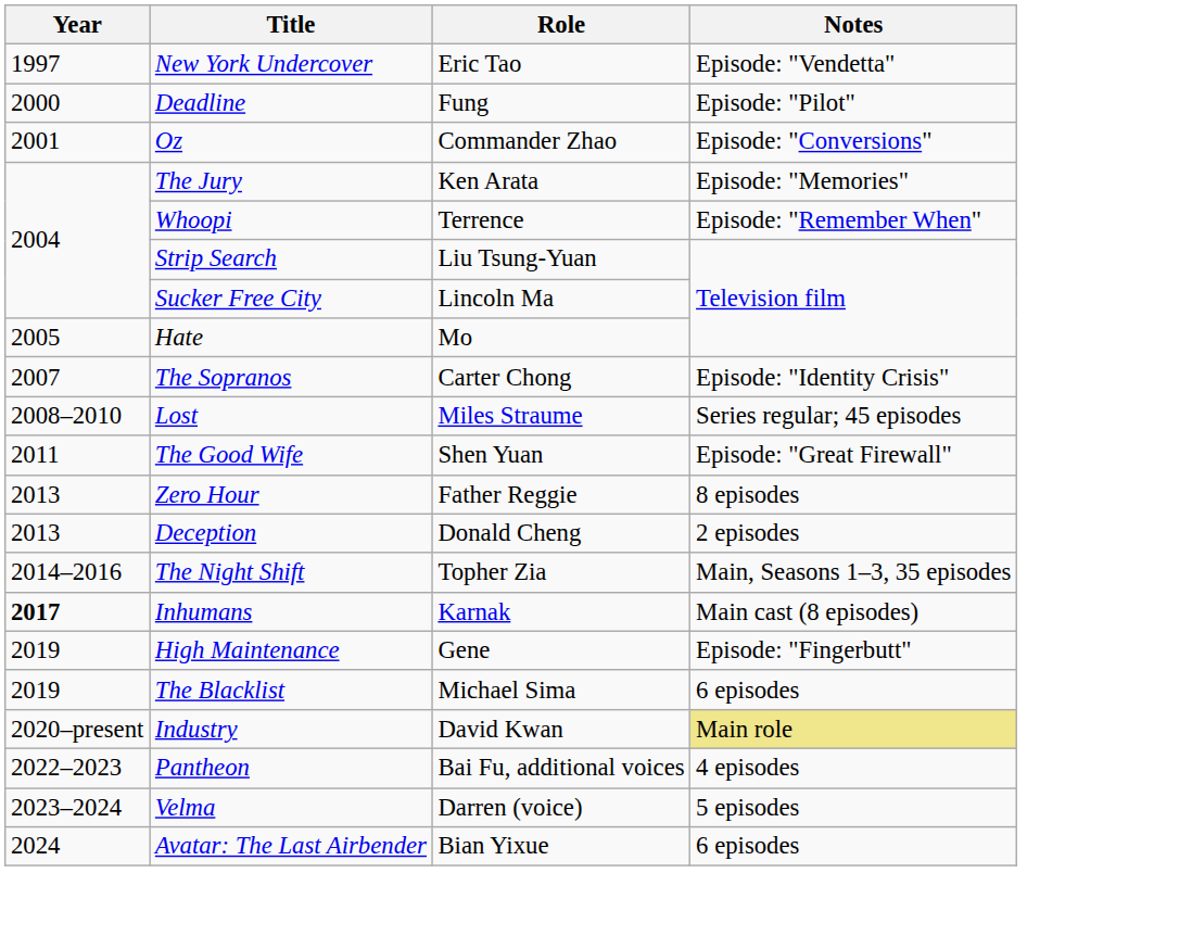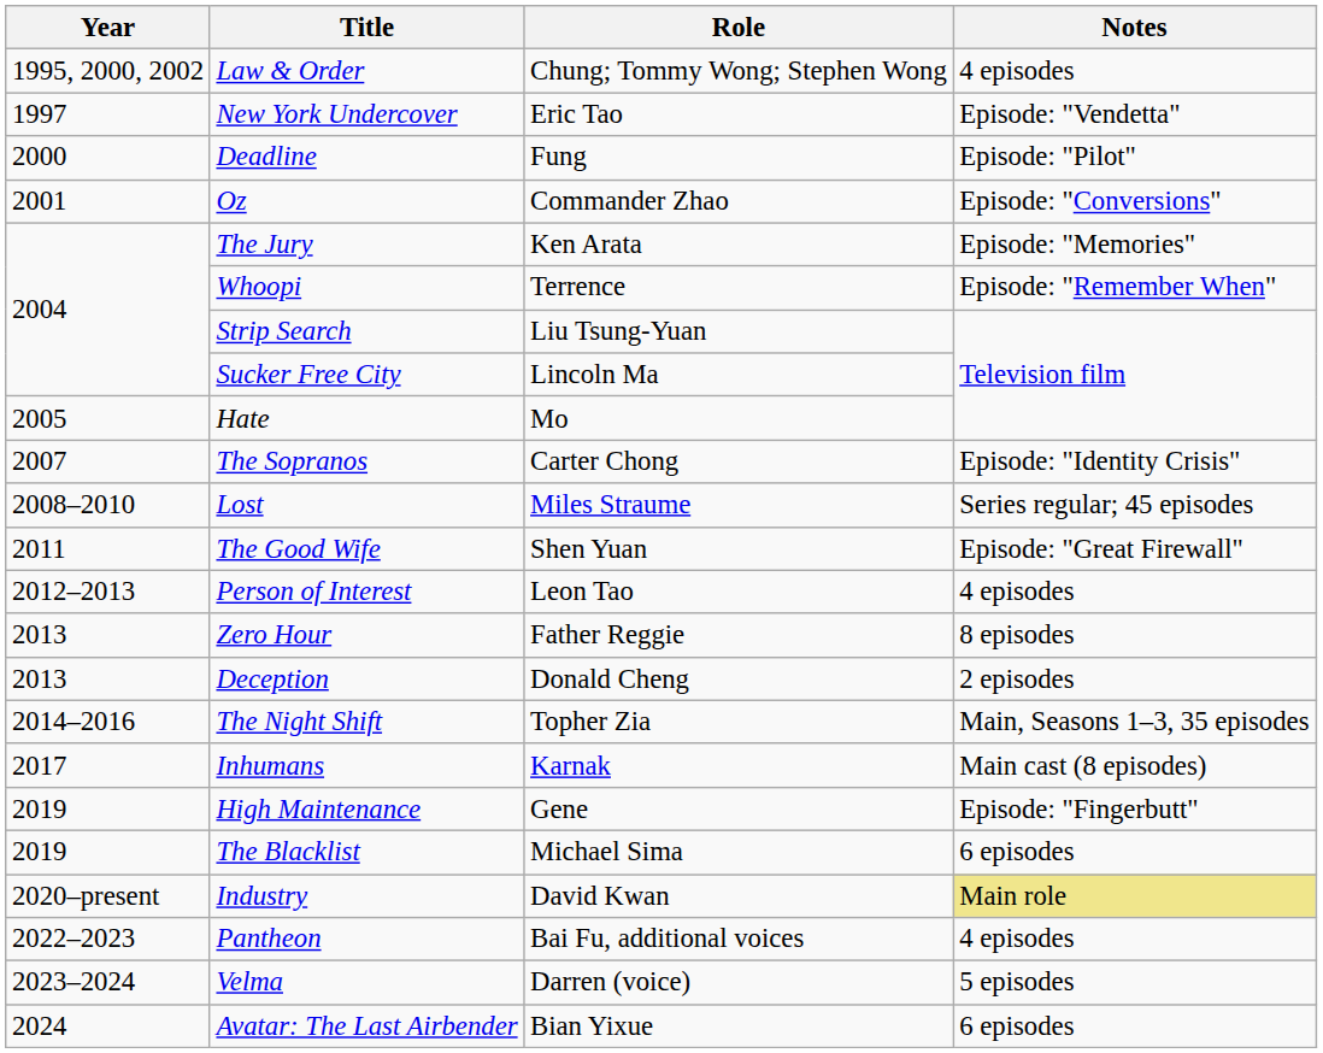+ row: 1995, 2000, 2002 | Law & Order | Chung; Tommy Wong; Stephen Wong | 4 episodes
+ row: 2012–2013 | Person of Interest | Leon Tao | 4 episodes
Inhumans | Year: bold -> normal
